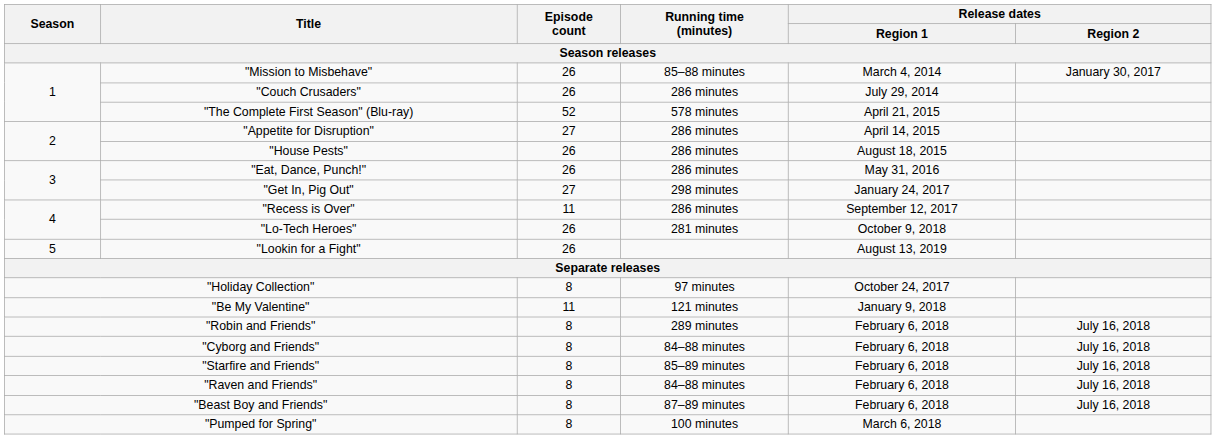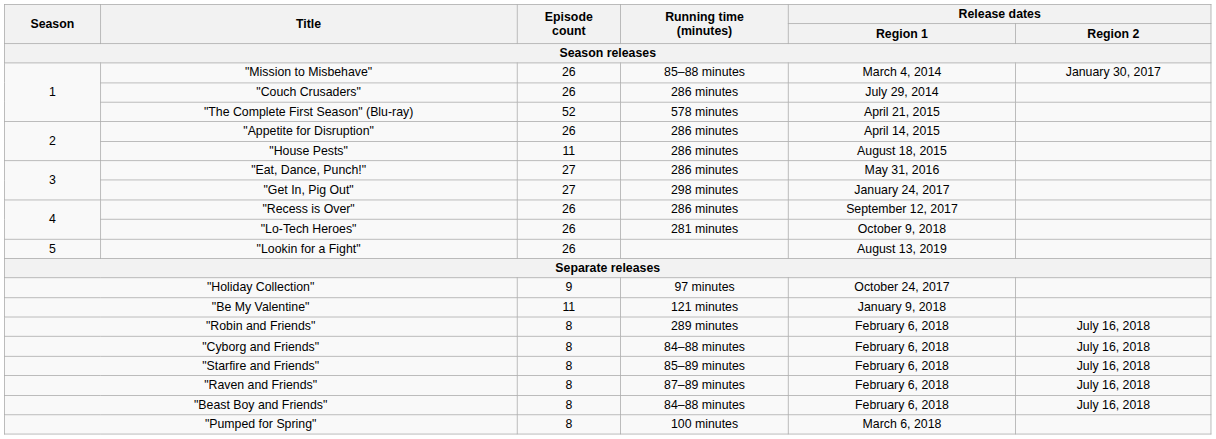"Appetite for Disruption" | Episode count: 27 -> 26
"House Pests" | Episode count: 26 -> 11
"Eat, Dance, Punch!" | Episode count: 26 -> 27
"Recess is Over" | Episode count: 11 -> 26
"Holiday Collection" | Episode count: 8 -> 9
"Raven and Friends" | Running time (minutes): 84–88 minutes -> 87–89 minutes
"Beast Boy and Friends" | Running time (minutes): 87–89 minutes -> 84–88 minutes
